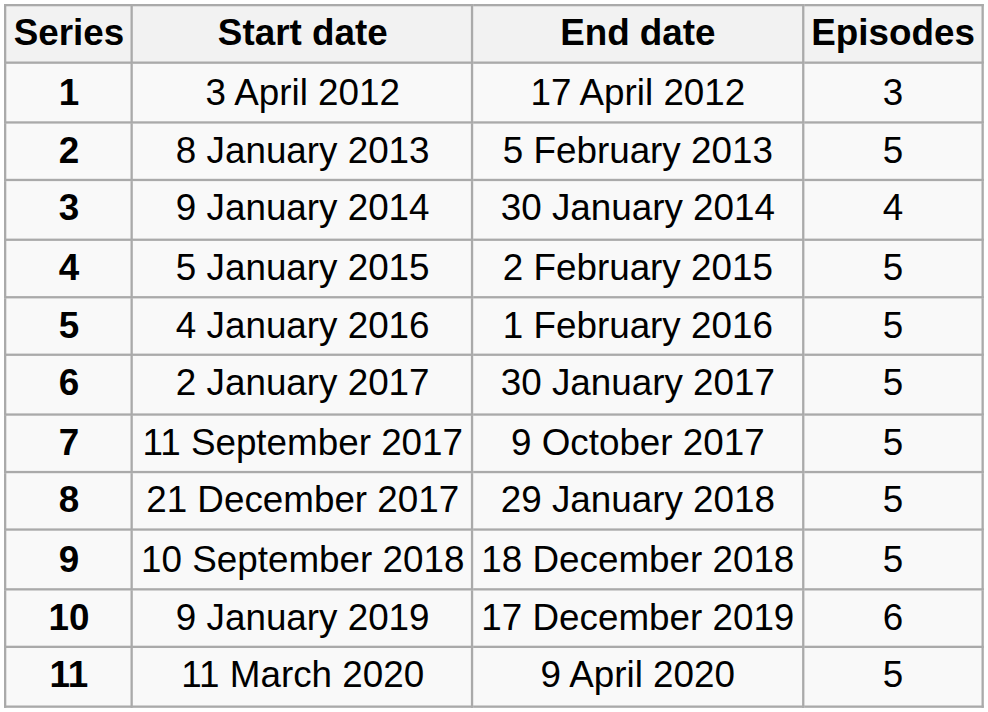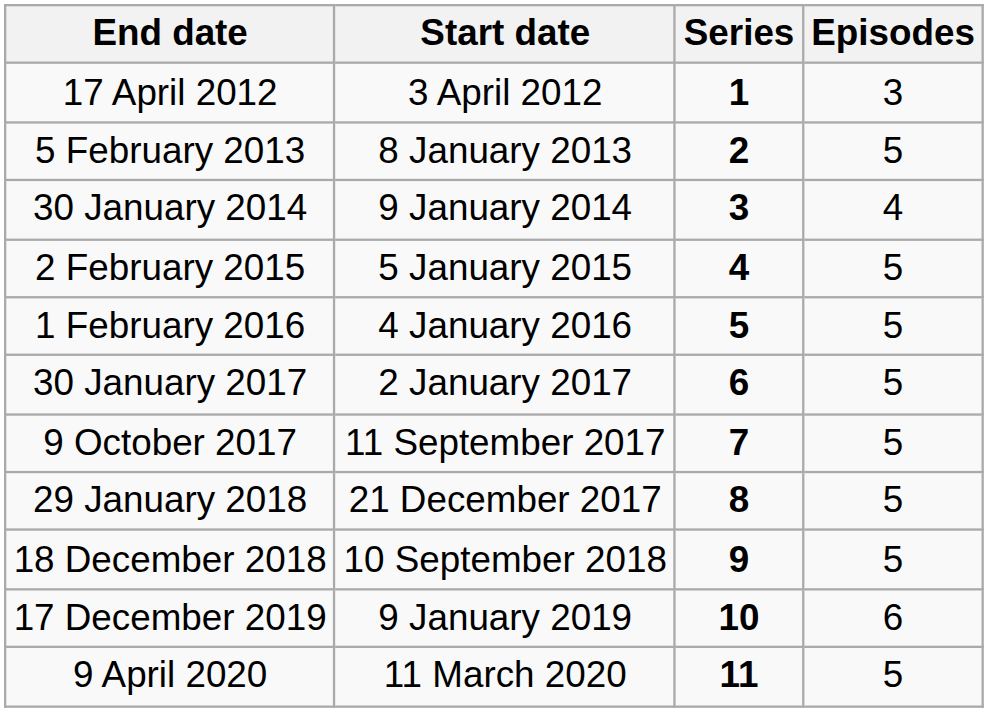columns swapped: Series <-> End date
